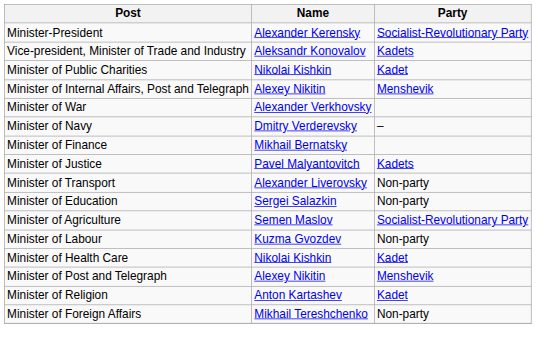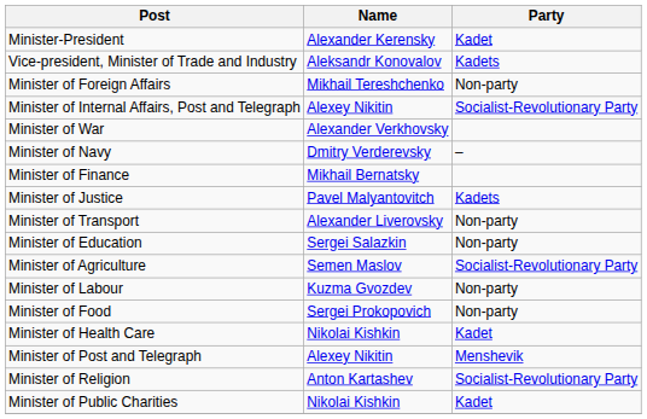Minister-President | Party: Socialist-Revolutionary Party -> Kadet
rows swapped: Minister of Foreign Affairs <-> Minister of Public Charities
Minister of Internal Affairs, Post and Telegraph | Party: Menshevik -> Socialist-Revolutionary Party
+ row: Minister of Food | Sergei Prokopovich | Non-party
Minister of Religion | Party: Kadet -> Socialist-Revolutionary Party
